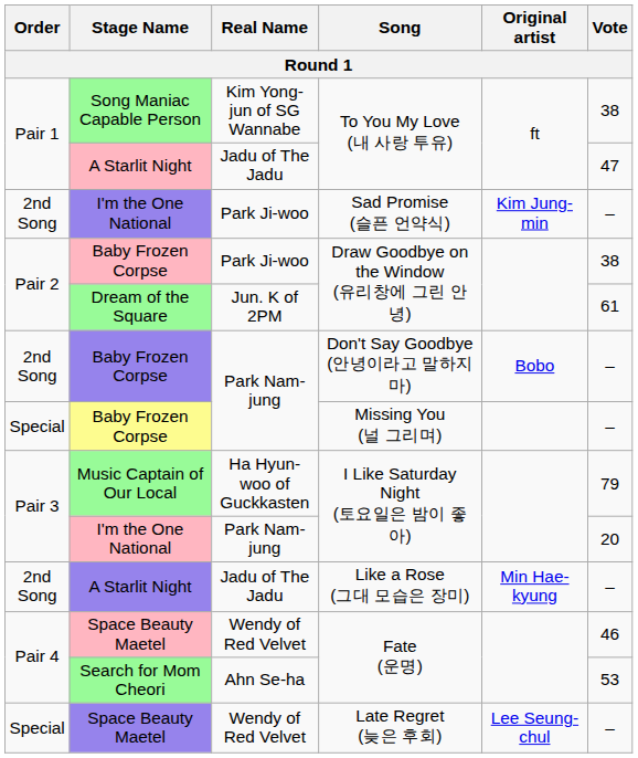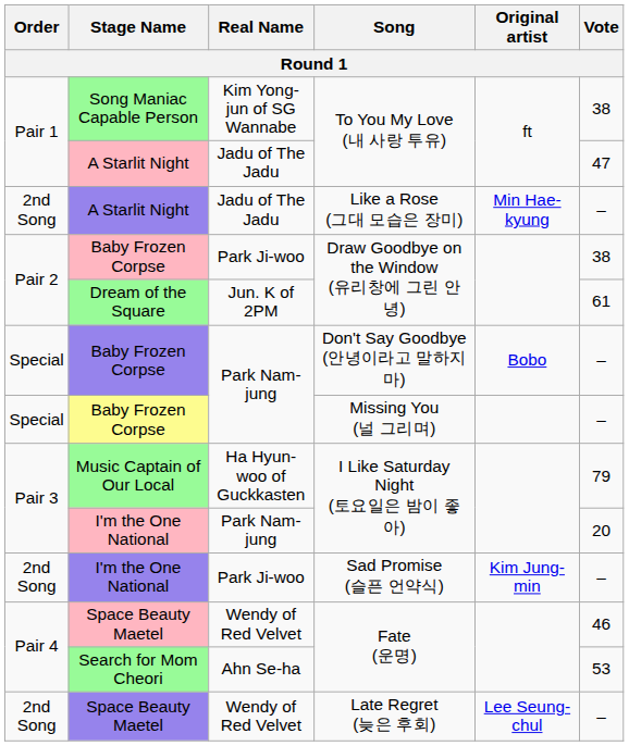rows swapped: Like a Rose (그대 모습은 장미) <-> Sad Promise (슬픈 언약식)
Don't Say Goodbye (안녕이라고 말하지 마) | Order: 2nd Song -> Special
Late Regret (늦은 후회) | Order: Special -> 2nd Song
